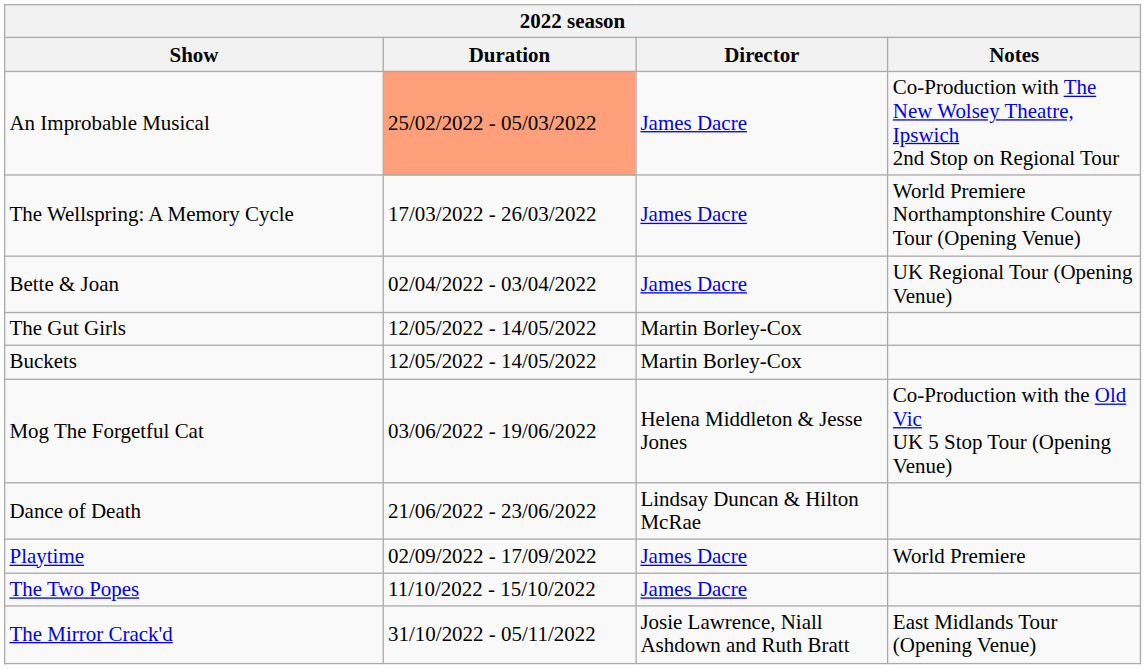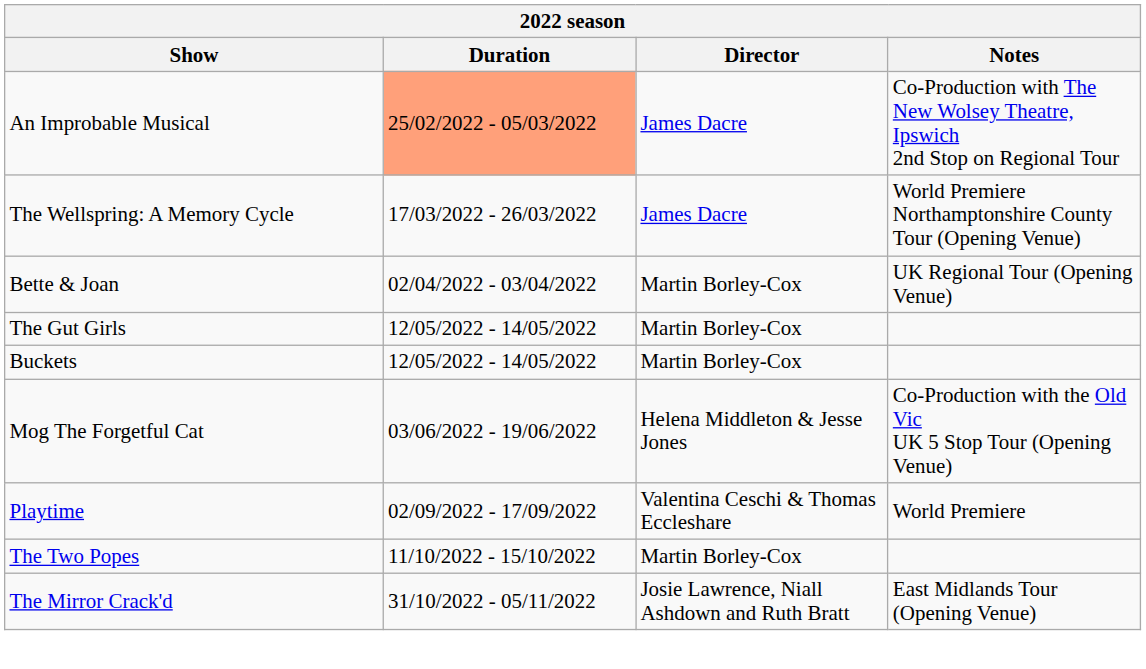Bette & Joan | Director: James Dacre -> Martin Borley-Cox
- row: Dance of Death | 21/06/2022 - 23/06/2022 | Lindsay Duncan & Hilton McRae
Playtime | Director: James Dacre -> Valentina Ceschi & Thomas Eccleshare
The Two Popes | Director: James Dacre -> Martin Borley-Cox
